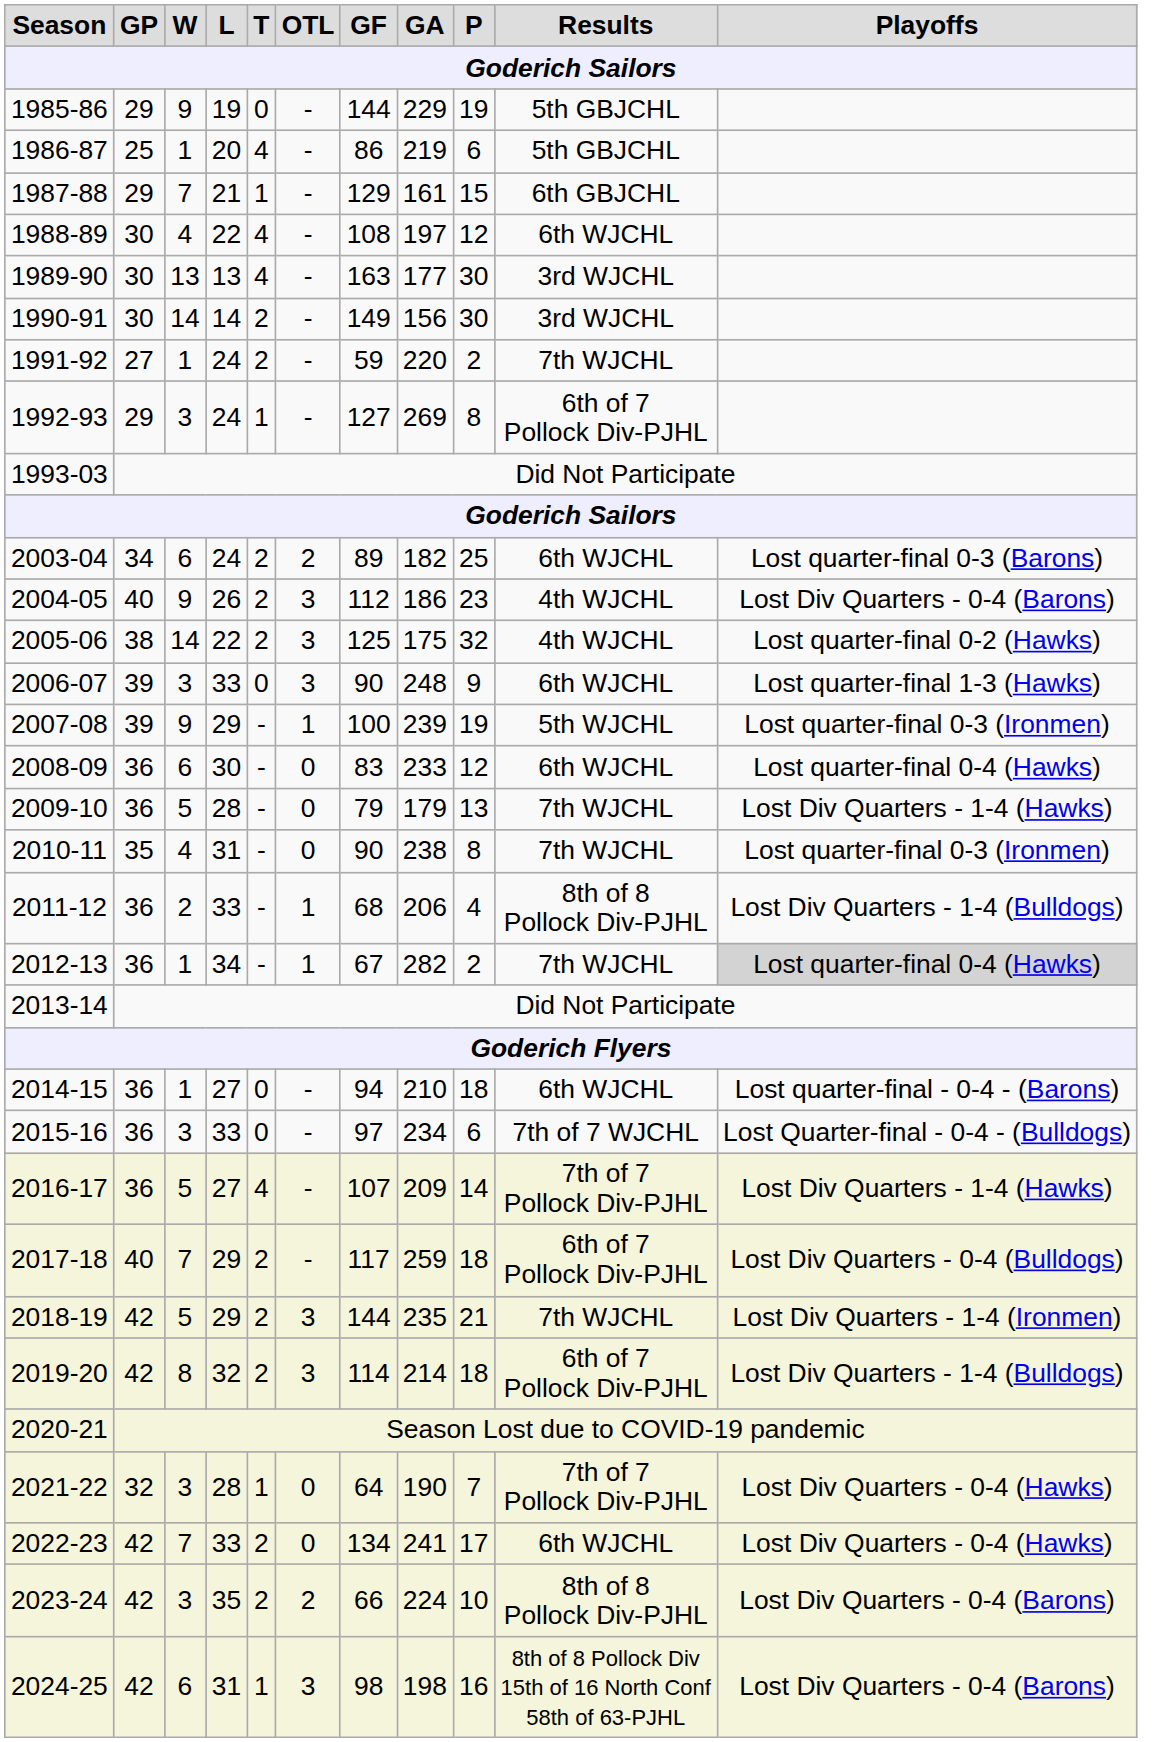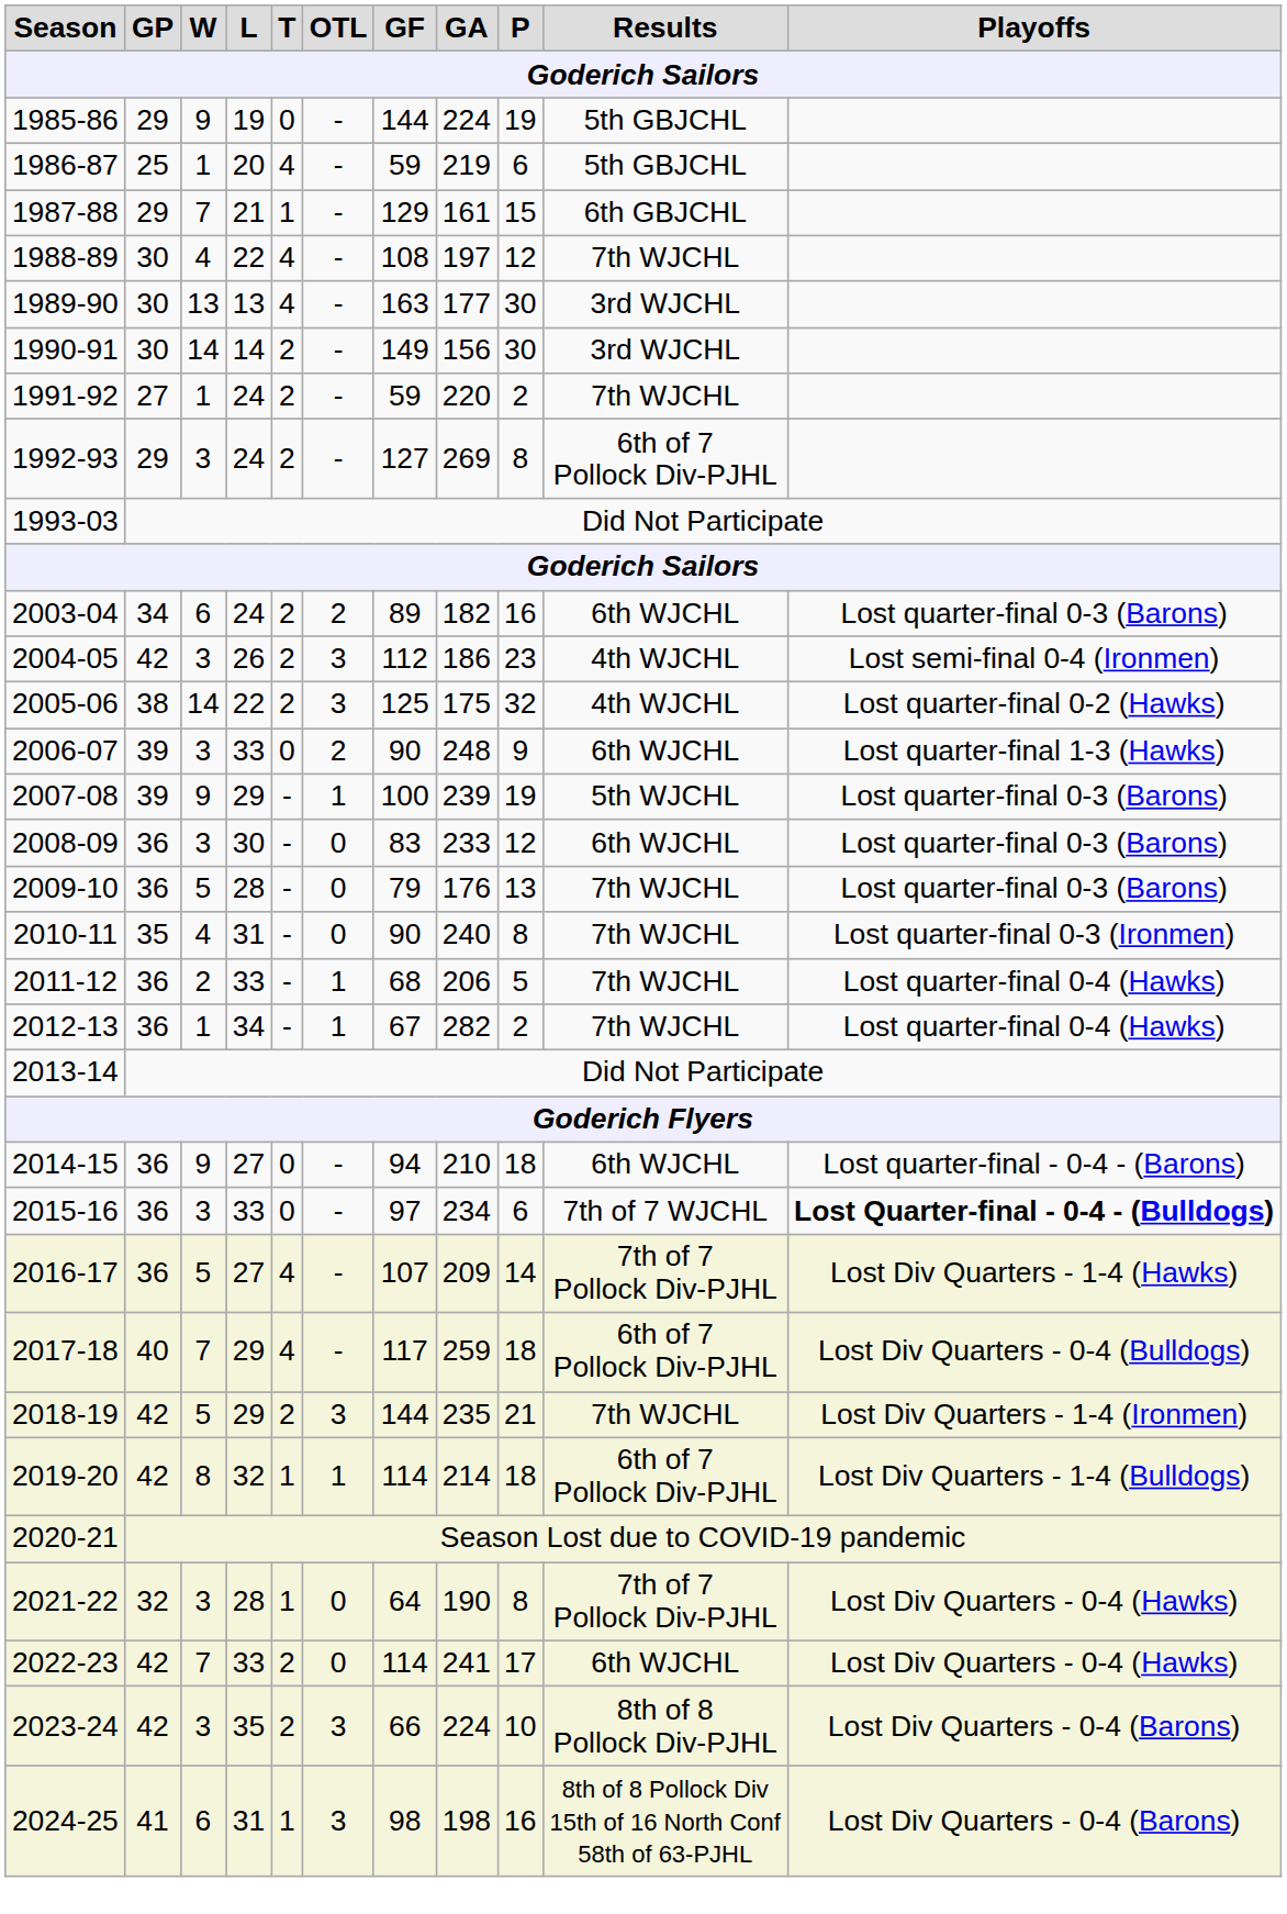1985-86 | GA: 229 -> 224
1986-87 | GF: 86 -> 59
1988-89 | Results: 6th WJCHL -> 7th WJCHL
1992-93 | T: 1 -> 2
2003-04 | P: 25 -> 16
2004-05 | GP: 40 -> 42
2004-05 | W: 9 -> 3
2004-05 | Playoffs: Lost Div Quarters - 0-4 (Barons) -> Lost semi-final 0-4 (Ironmen)
2006-07 | OTL: 3 -> 2
2007-08 | Playoffs: Lost quarter-final 0-3 (Ironmen) -> Lost quarter-final 0-3 (Barons)
2008-09 | W: 6 -> 3
2008-09 | Playoffs: Lost quarter-final 0-4 (Hawks) -> Lost quarter-final 0-3 (Barons)
2009-10 | GA: 179 -> 176
2009-10 | Playoffs: Lost Div Quarters - 1-4 (Hawks) -> Lost quarter-final 0-3 (Barons)
2010-11 | GA: 238 -> 240
2011-12 | P: 4 -> 5
2011-12 | Results: 8th of 8 Pollock Div-PJHL -> 7th WJCHL
2011-12 | Playoffs: Lost Div Quarters - 1-4 (Bulldogs) -> Lost quarter-final 0-4 (Hawks)
2012-13 | Playoffs: lightgrey background -> no background
2014-15 | W: 1 -> 9
2015-16 | Playoffs: normal -> bold
2017-18 | T: 2 -> 4
2019-20 | T: 2 -> 1
2019-20 | OTL: 3 -> 1
2021-22 | P: 7 -> 8
2022-23 | GF: 134 -> 114
2023-24 | OTL: 2 -> 3
2024-25 | GP: 42 -> 41
